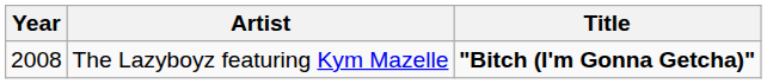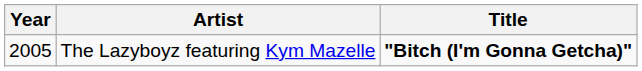The Lazyboyz featuring Kym Mazelle | Year: 2008 -> 2005
